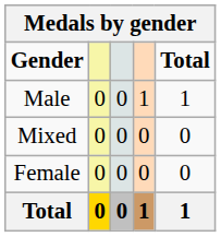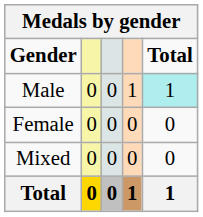Male | Total: no background -> paleturquoise background
rows swapped: Female <-> Mixed
